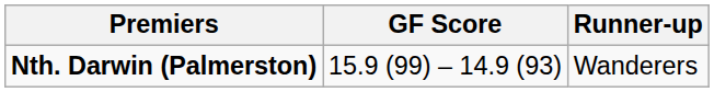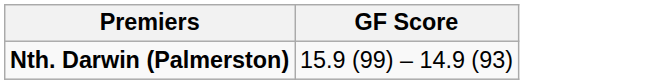- column: Runner-up | Wanderers
